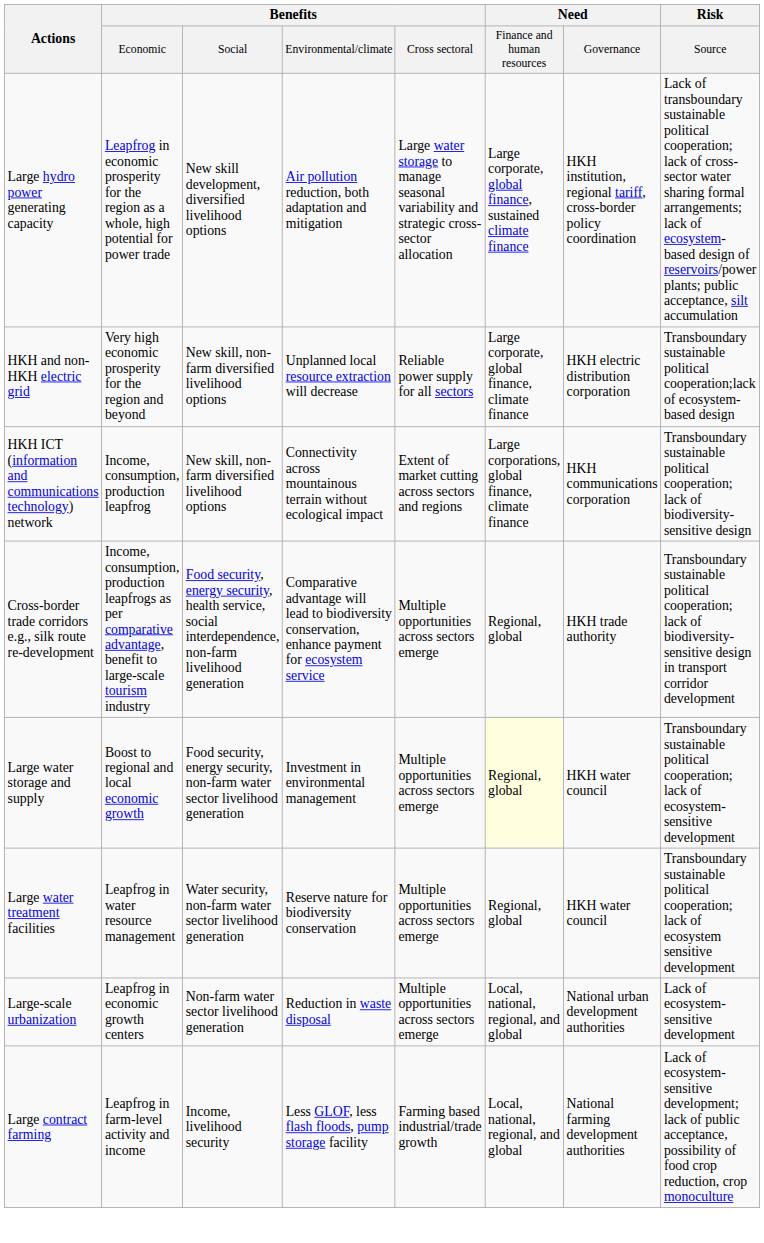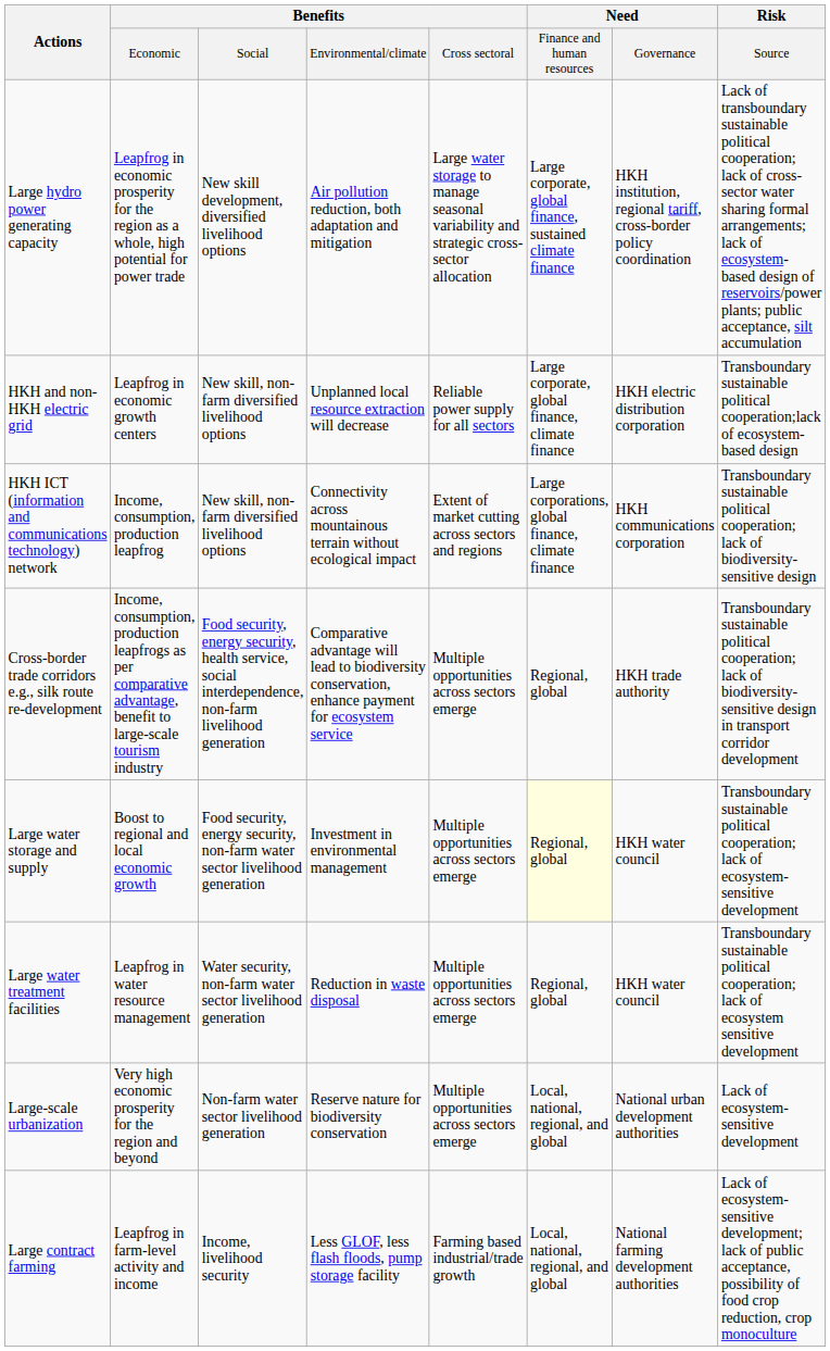HKH and non-HKH electric grid | Benefits / Economic: Very high economic prosperity for the region and beyond -> Leapfrog in economic growth centers
Large water treatment facilities | Benefits / Environmental/climate: Reserve nature for biodiversity conservation -> Reduction in waste disposal
Large-scale urbanization | Benefits / Economic: Leapfrog in economic growth centers -> Very high economic prosperity for the region and beyond
Large-scale urbanization | Benefits / Environmental/climate: Reduction in waste disposal -> Reserve nature for biodiversity conservation
